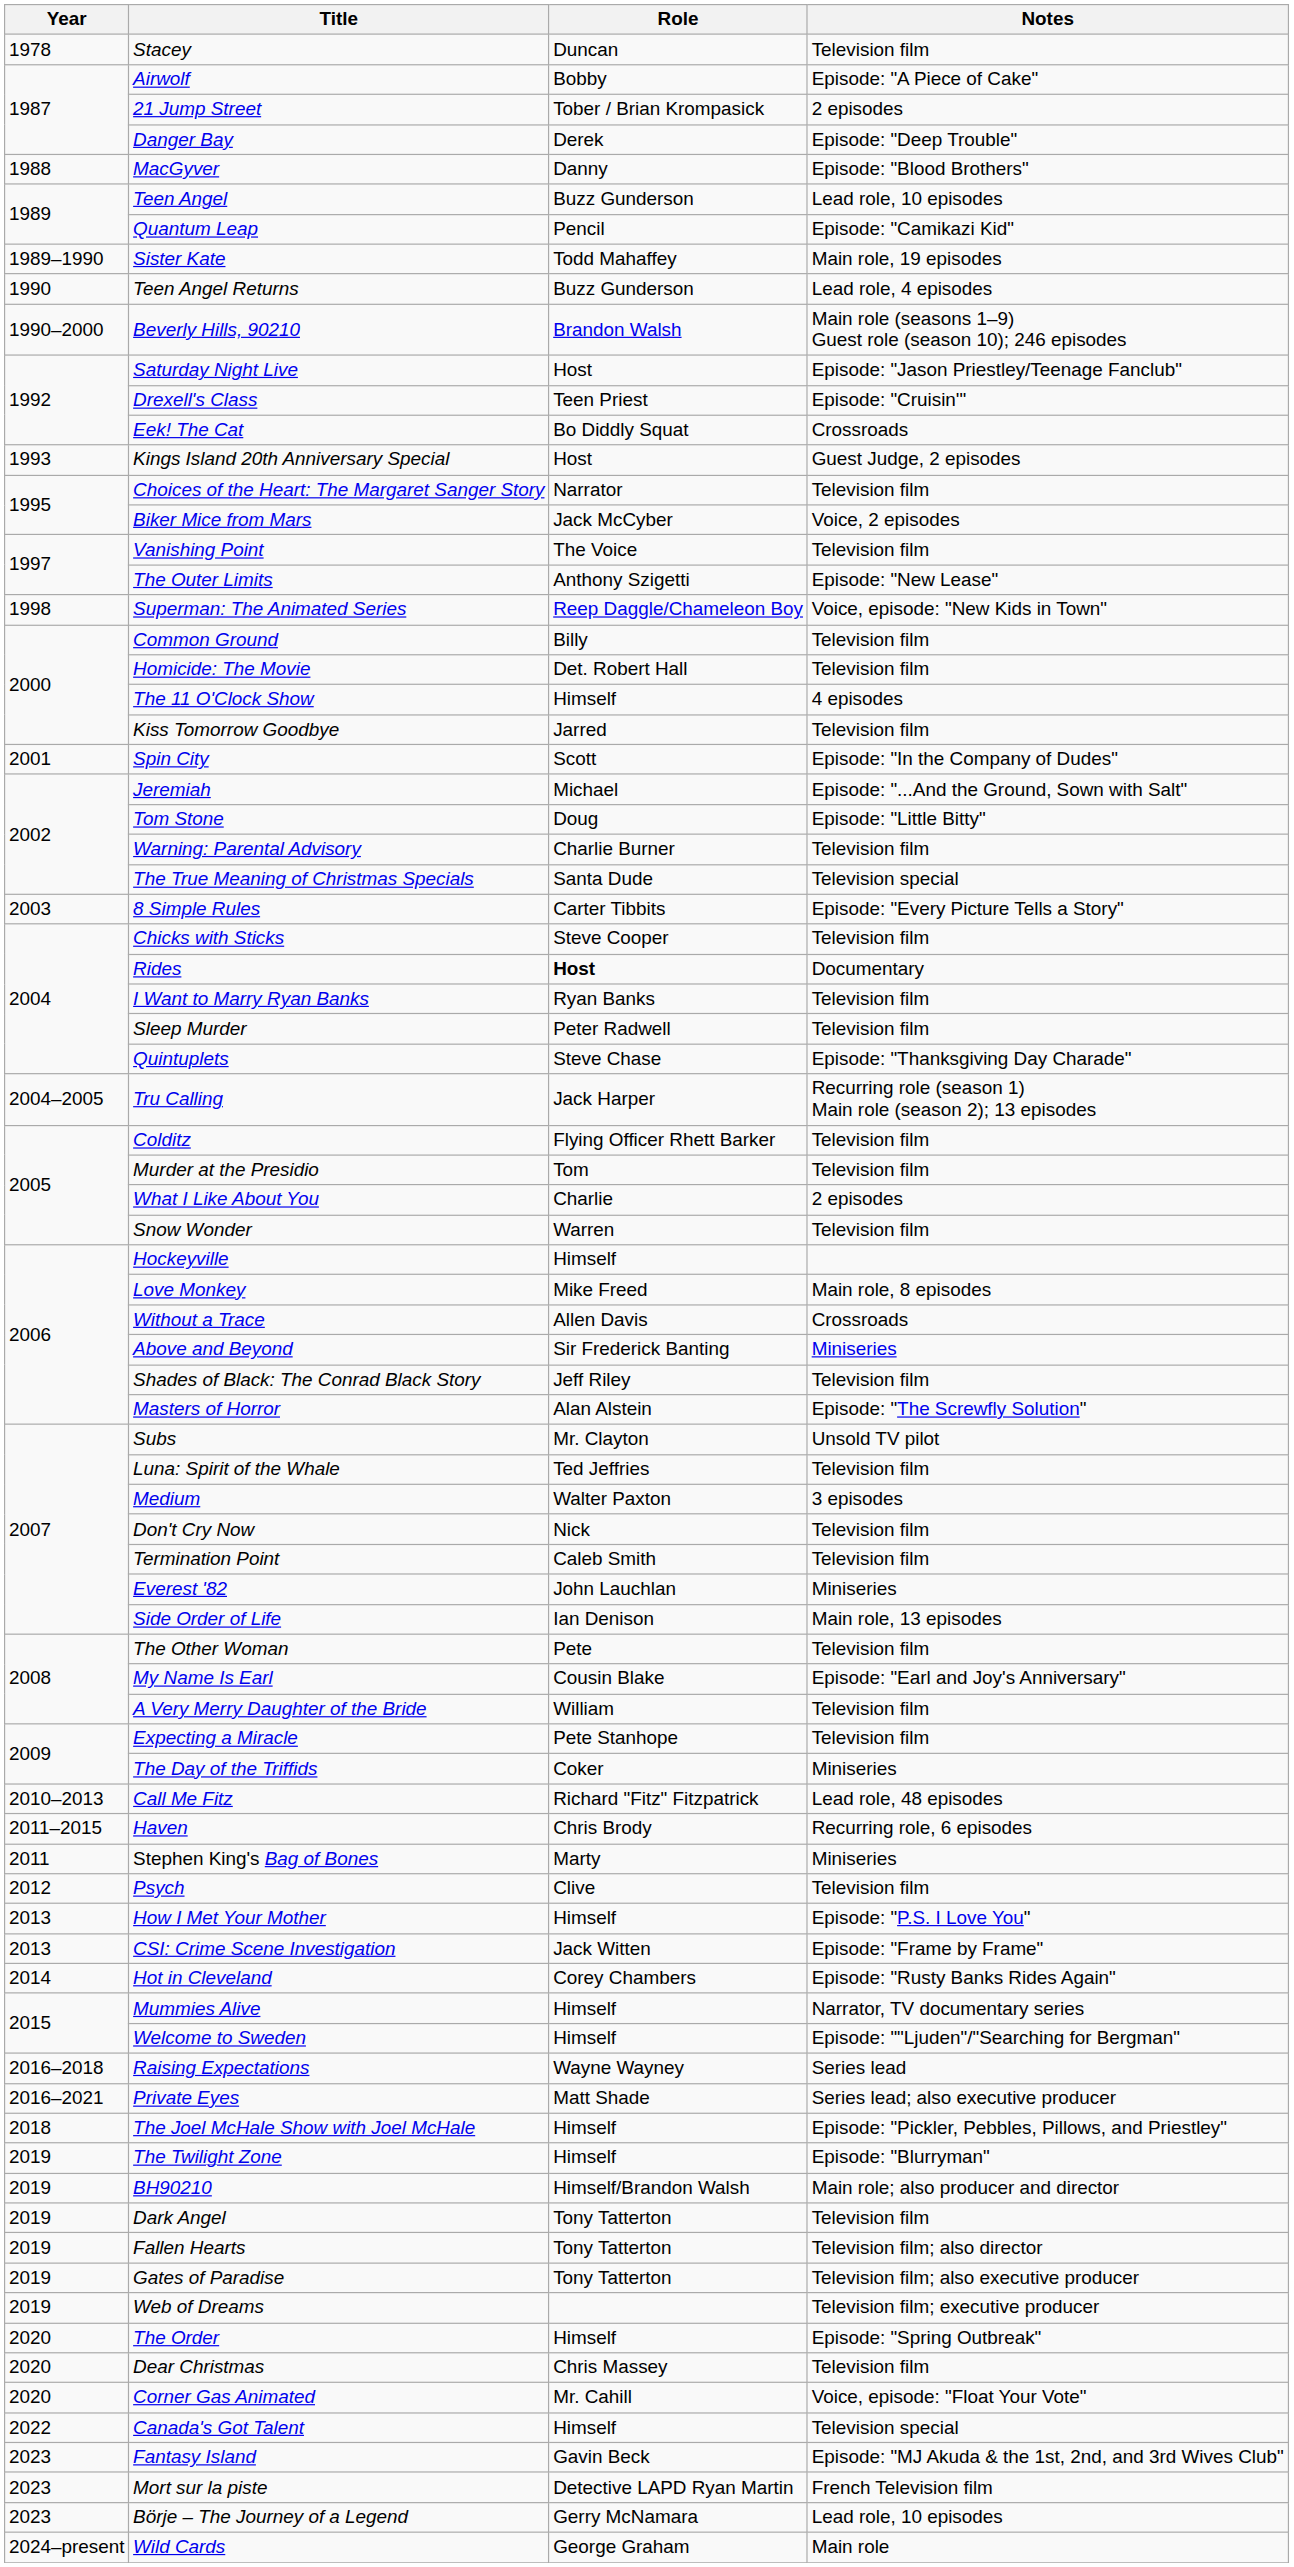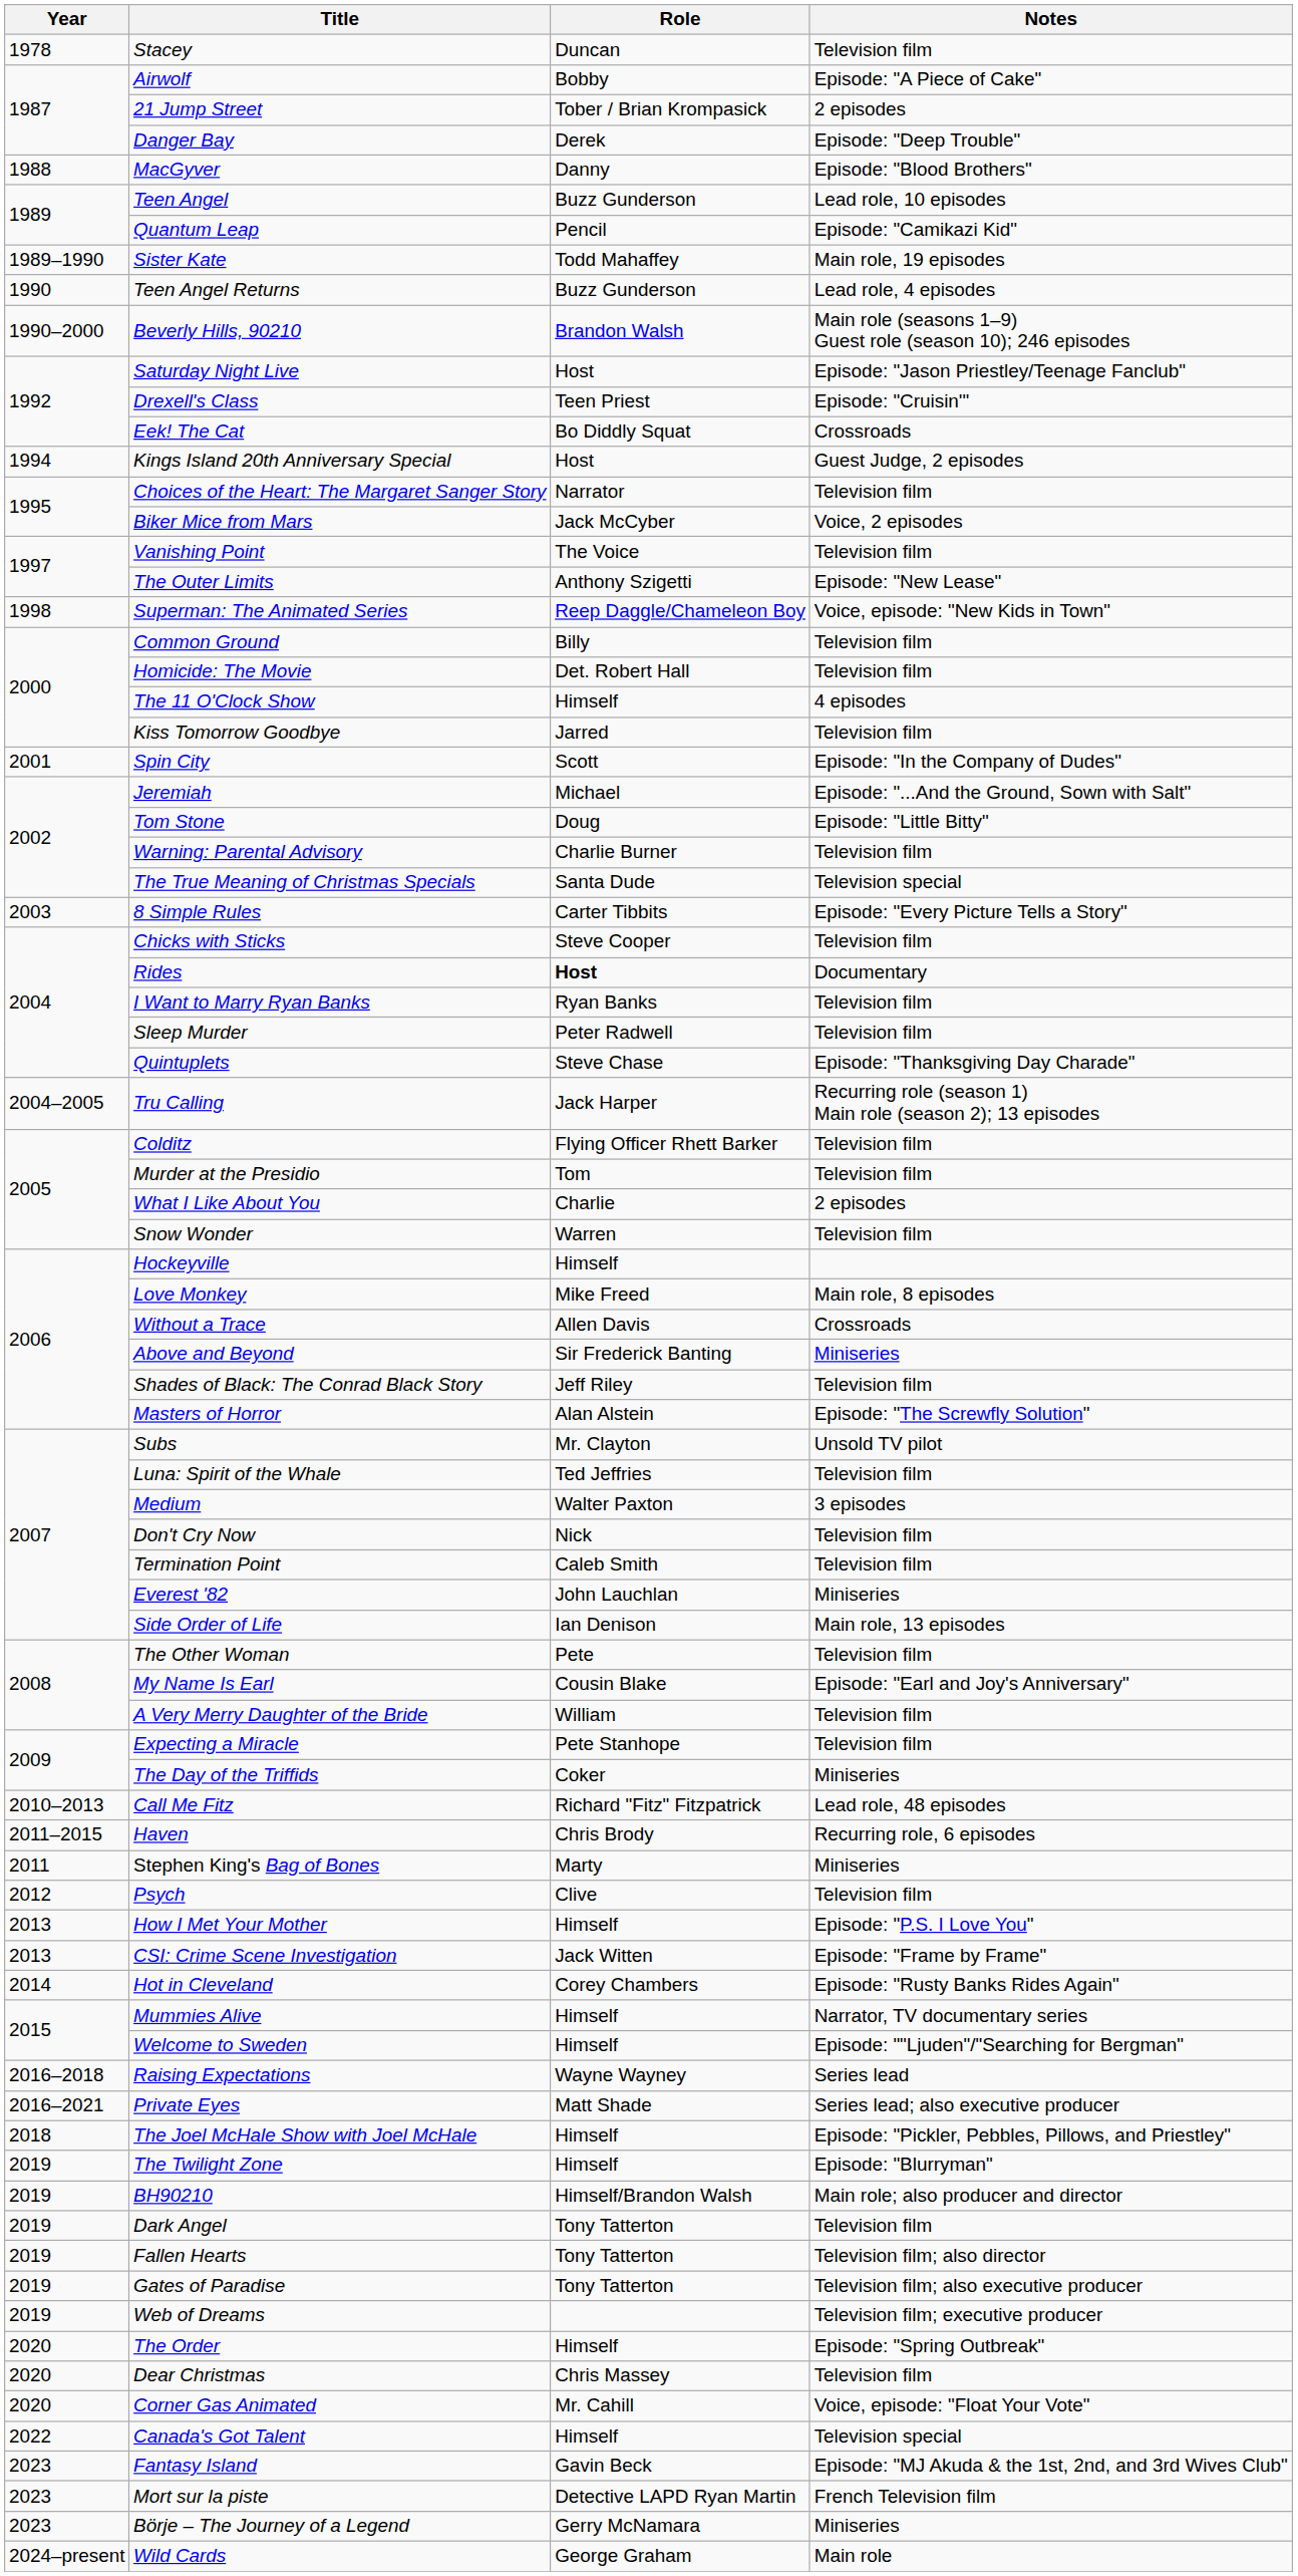Kings Island 20th Anniversary Special | Year: 1993 -> 1994
Börje – The Journey of a Legend | Notes: Lead role, 10 episodes -> Miniseries
